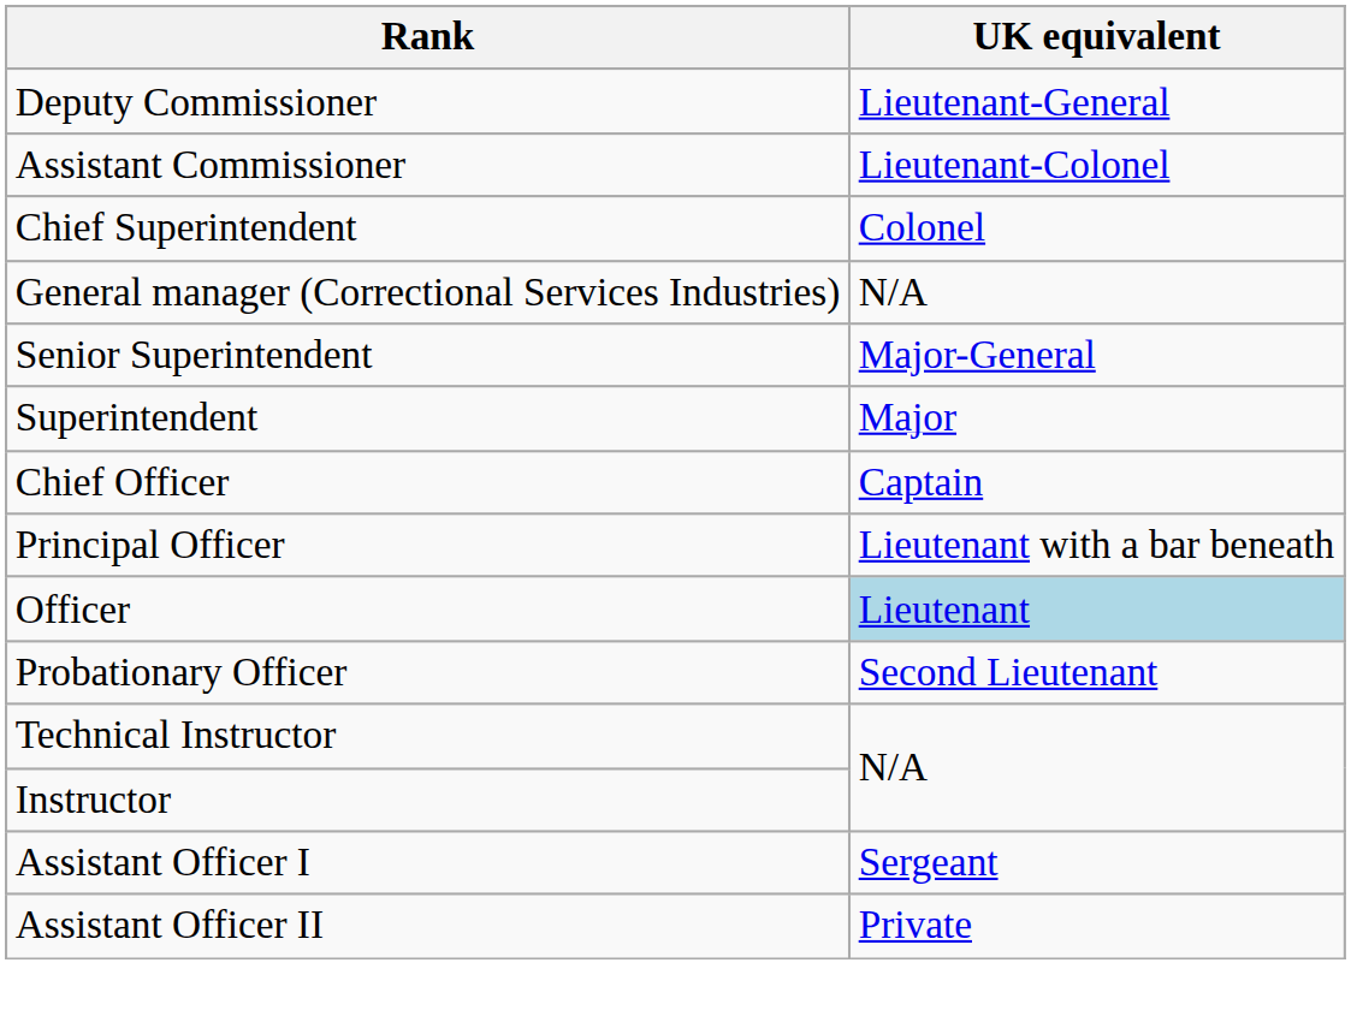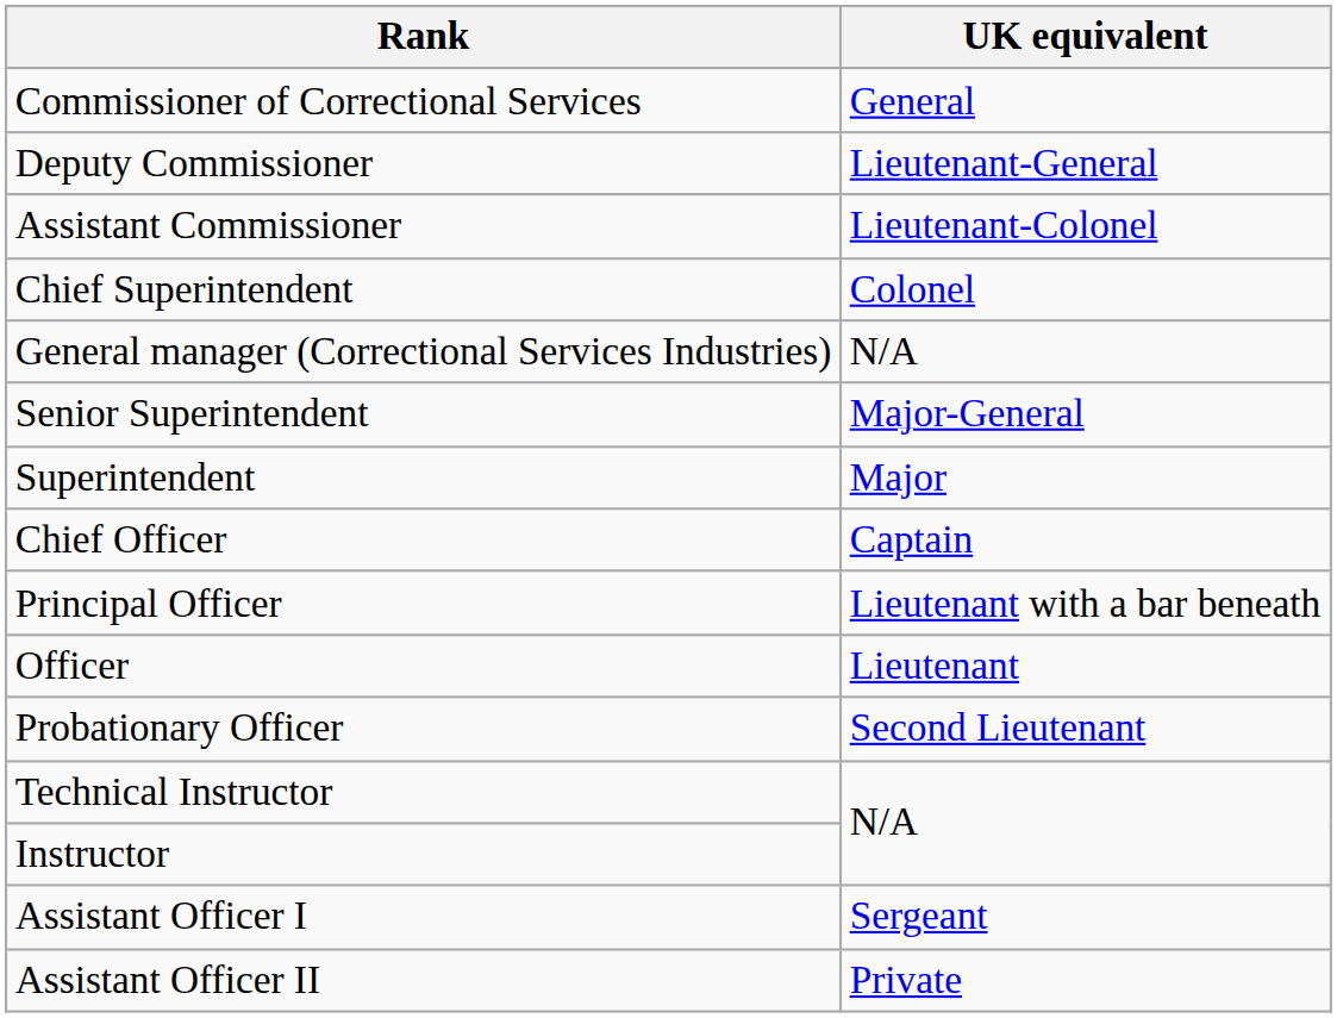+ row: Commissioner of Correctional Services | General
Officer | UK equivalent: lightblue background -> no background
